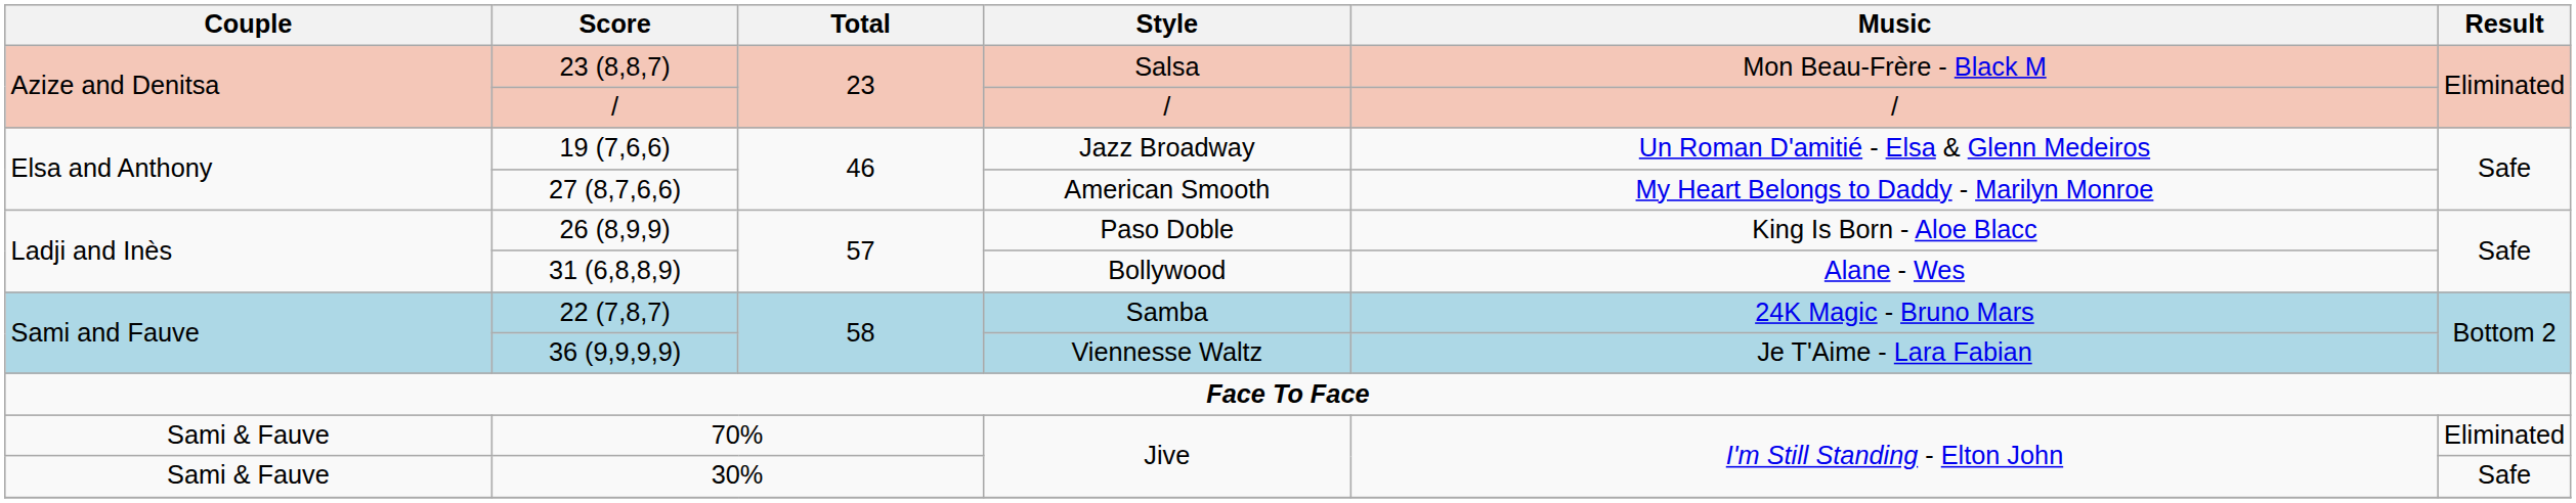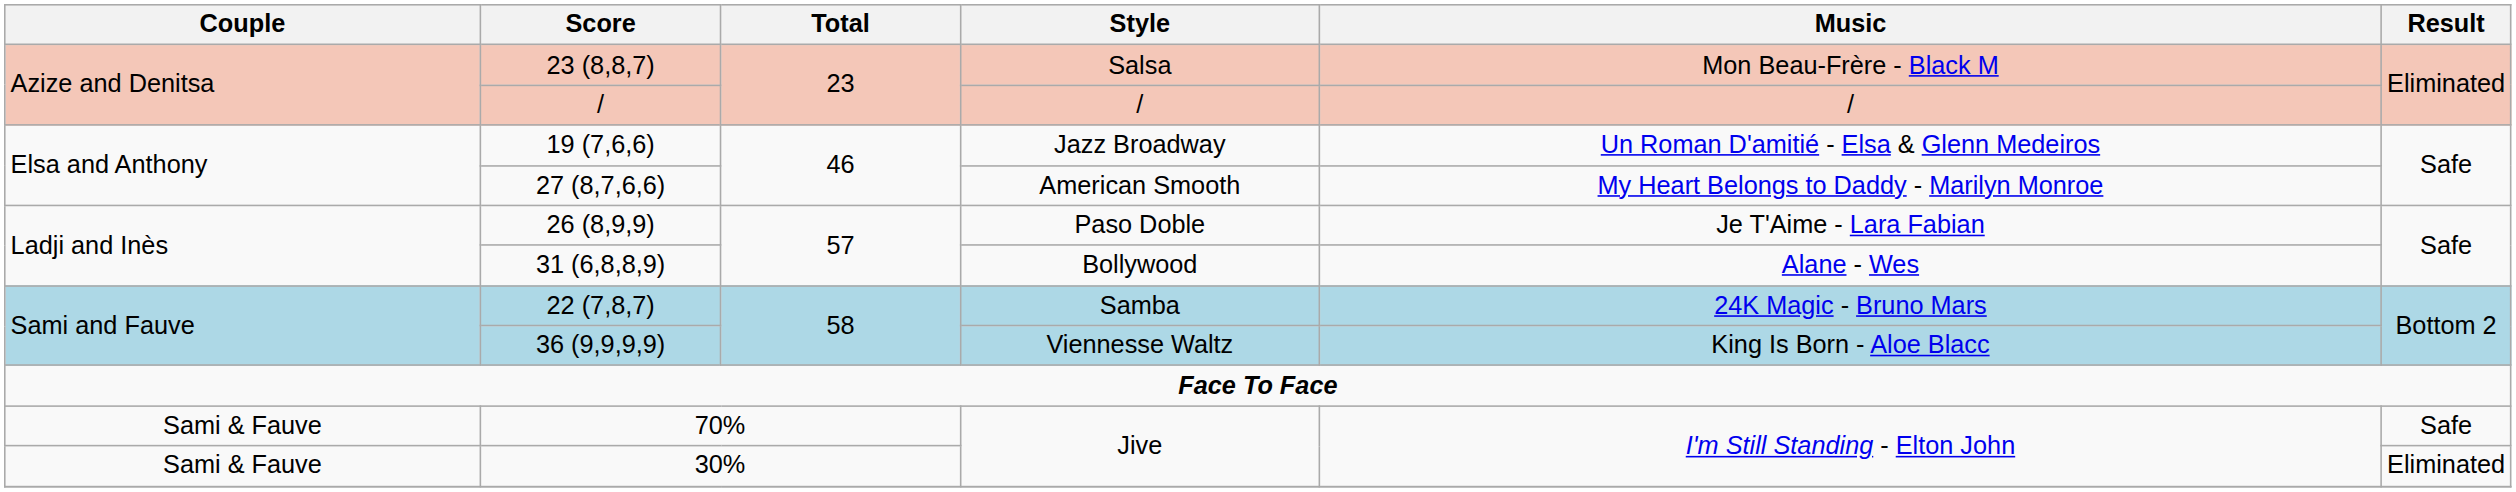Paso Doble | Music: King Is Born - Aloe Blacc -> Je T'Aime - Lara Fabian
Viennesse Waltz | Music: Je T'Aime - Lara Fabian -> King Is Born - Aloe Blacc
70% / Jive | Result: Eliminated -> Safe
30% / Jive | Result: Safe -> Eliminated
